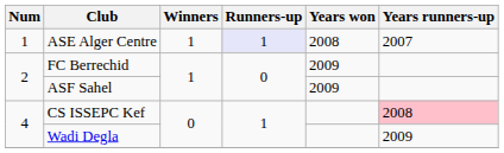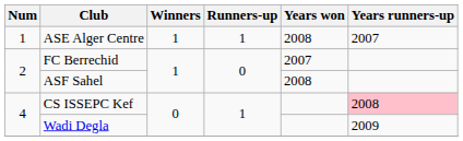ASE Alger Centre | Runners-up: lavender background -> no background
FC Berrechid | Years won: 2009 -> 2007
ASF Sahel | Years won: 2009 -> 2008
